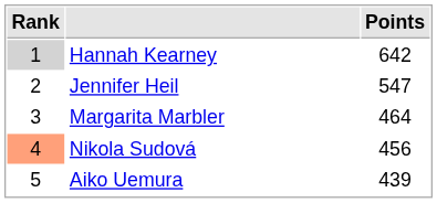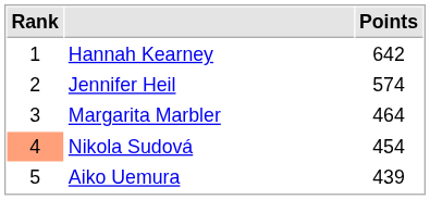Hannah Kearney | Rank: lightgrey background -> no background
Jennifer Heil | Points: 547 -> 574
Nikola Sudová | Points: 456 -> 454
